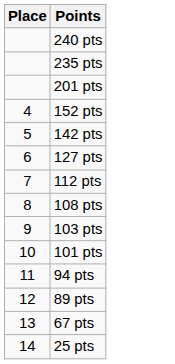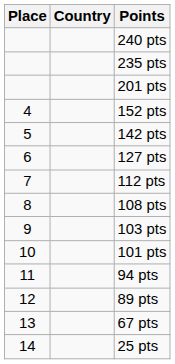+ column: Country
